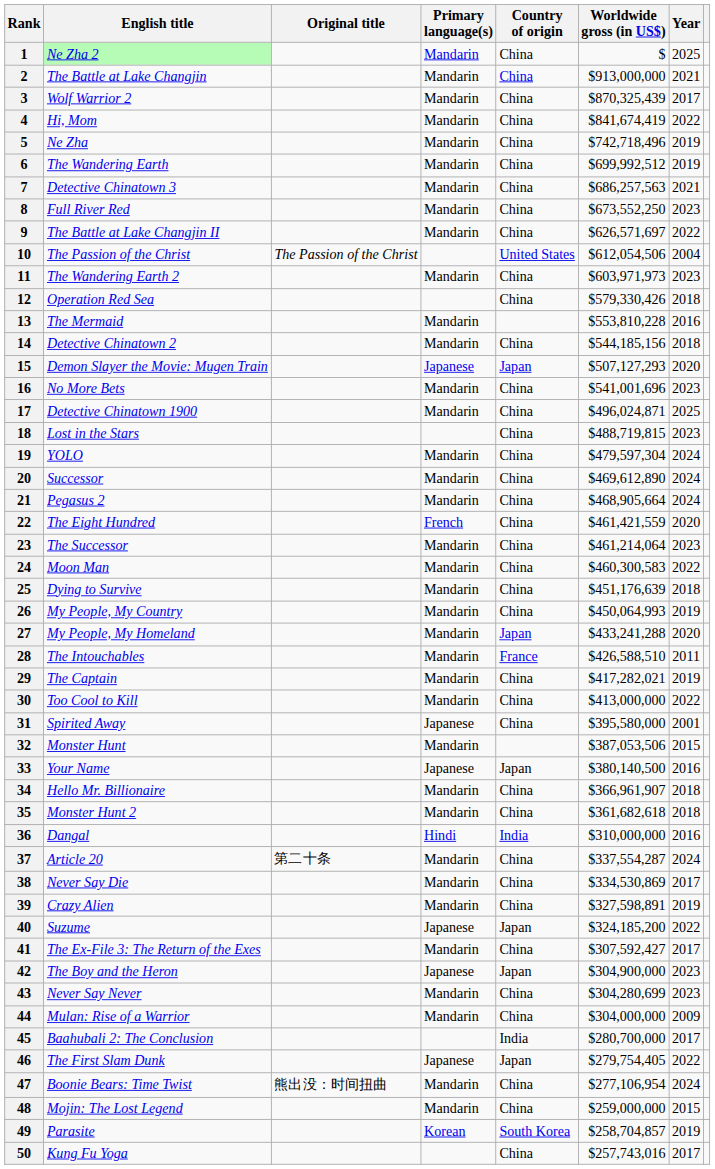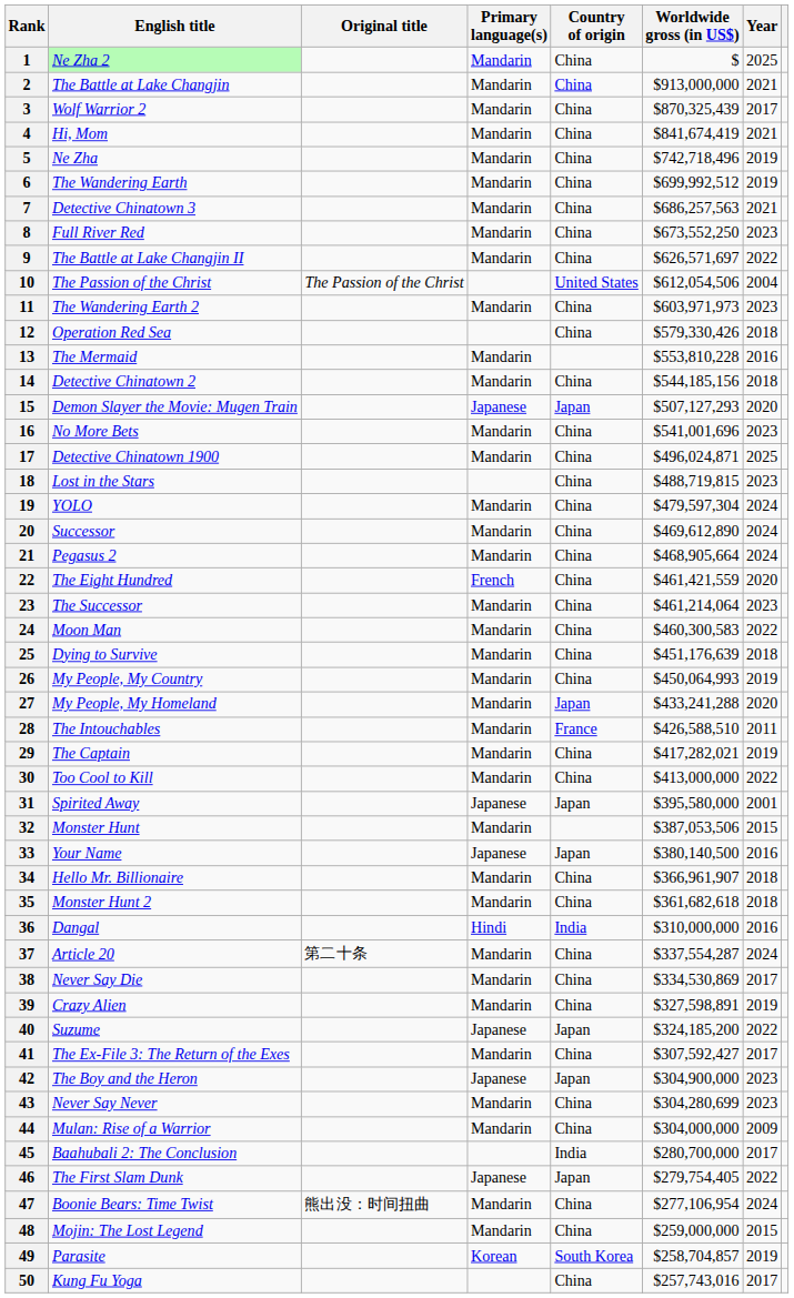4 | Year: 2022 -> 2021
31 | Country of origin: China -> Japan
